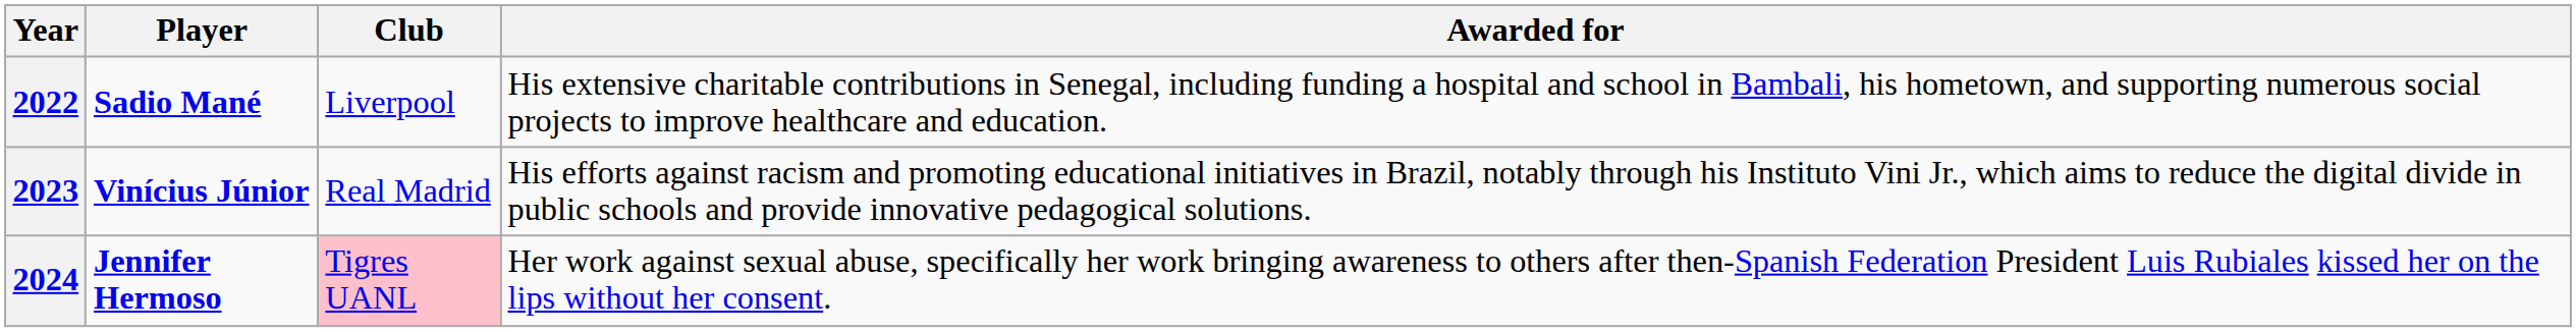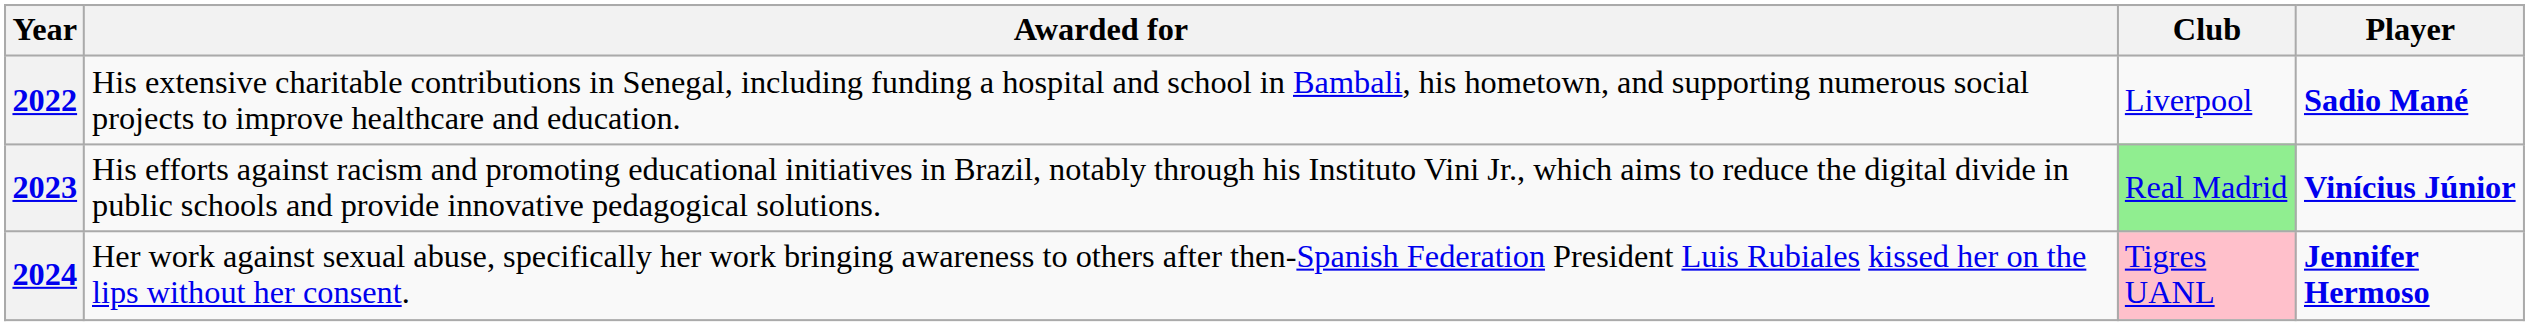columns swapped: Player <-> Awarded for
2023 | Club: no background -> lightgreen background
